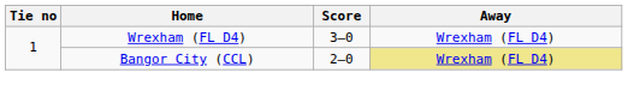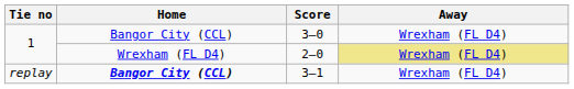3–0 | Home: Wrexham (FL D4) -> Bangor City (CCL)
2–0 | Home: Bangor City (CCL) -> Wrexham (FL D4)
+ row: replay | Bangor City (CCL) | 3–1 | Wrexham (FL D4)
